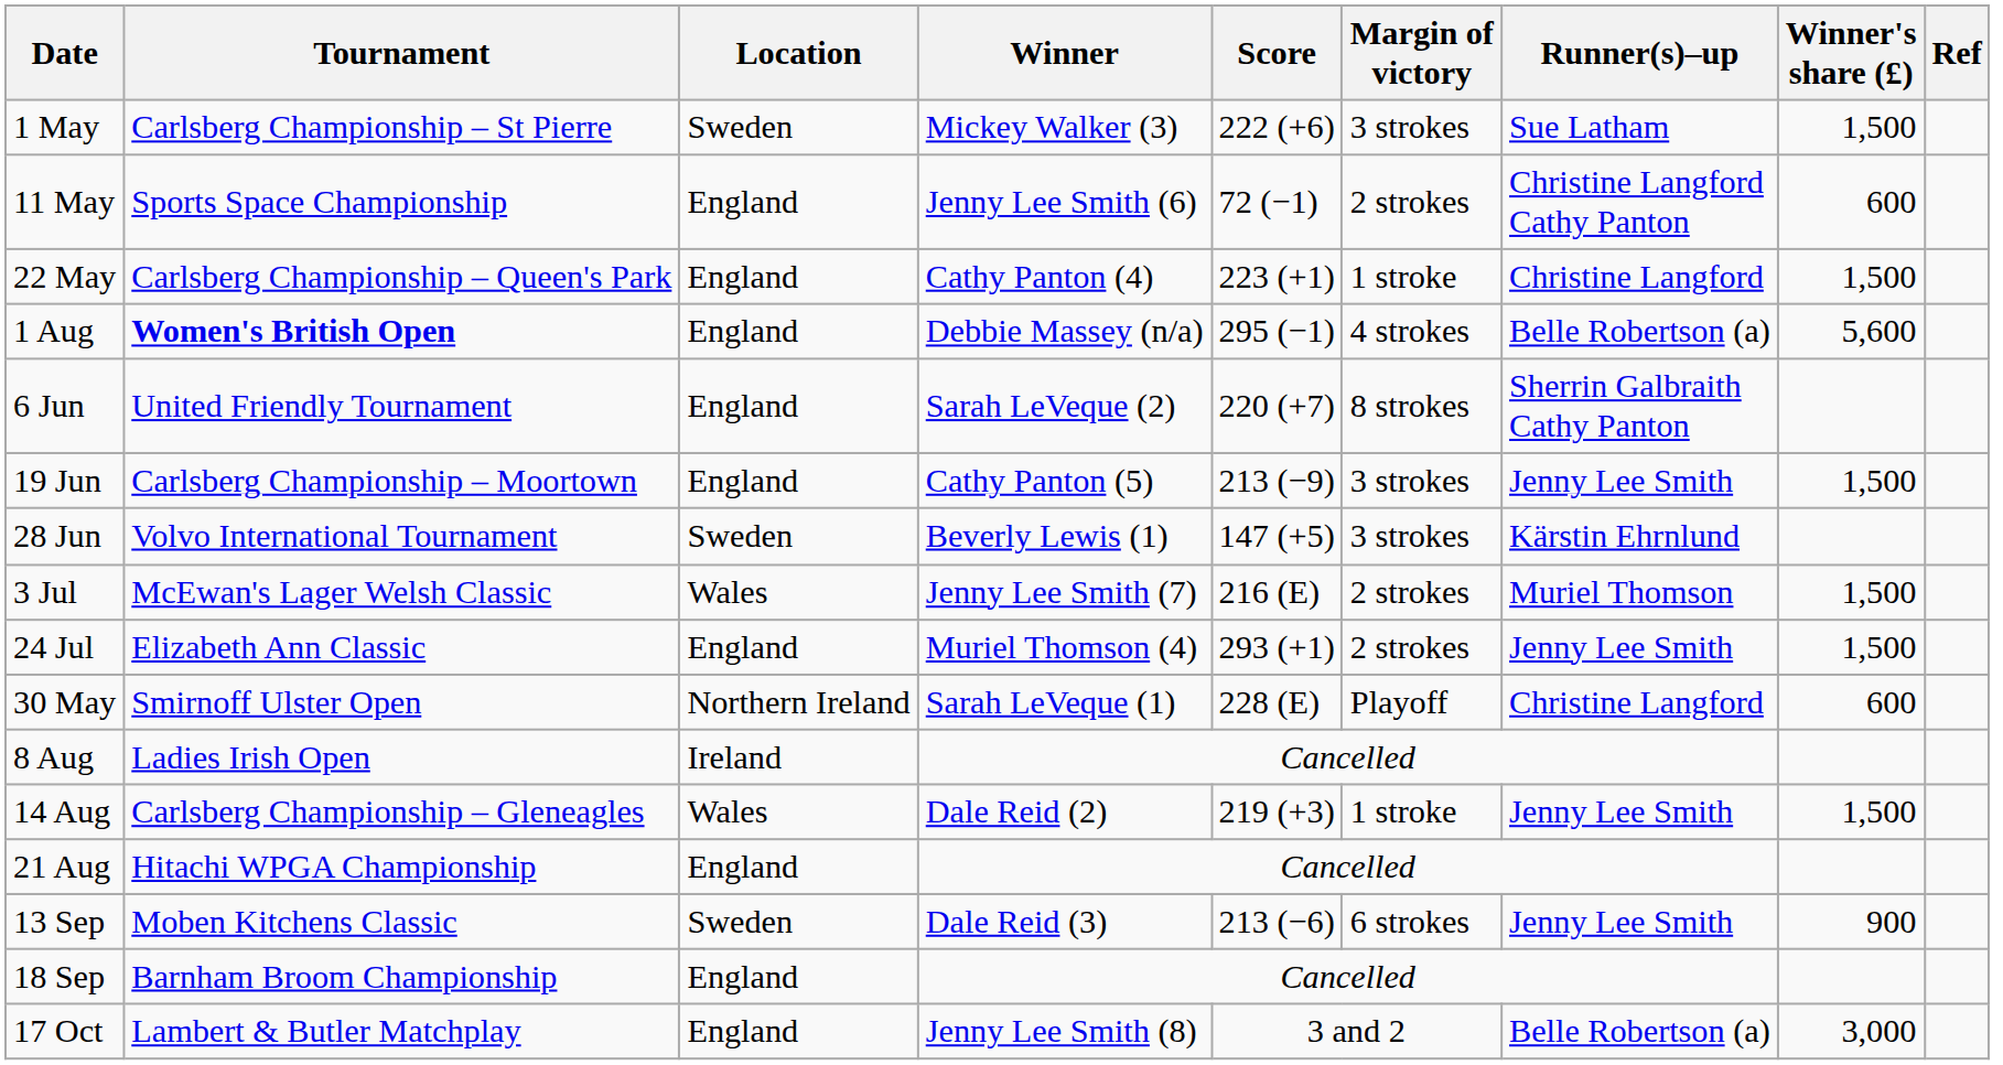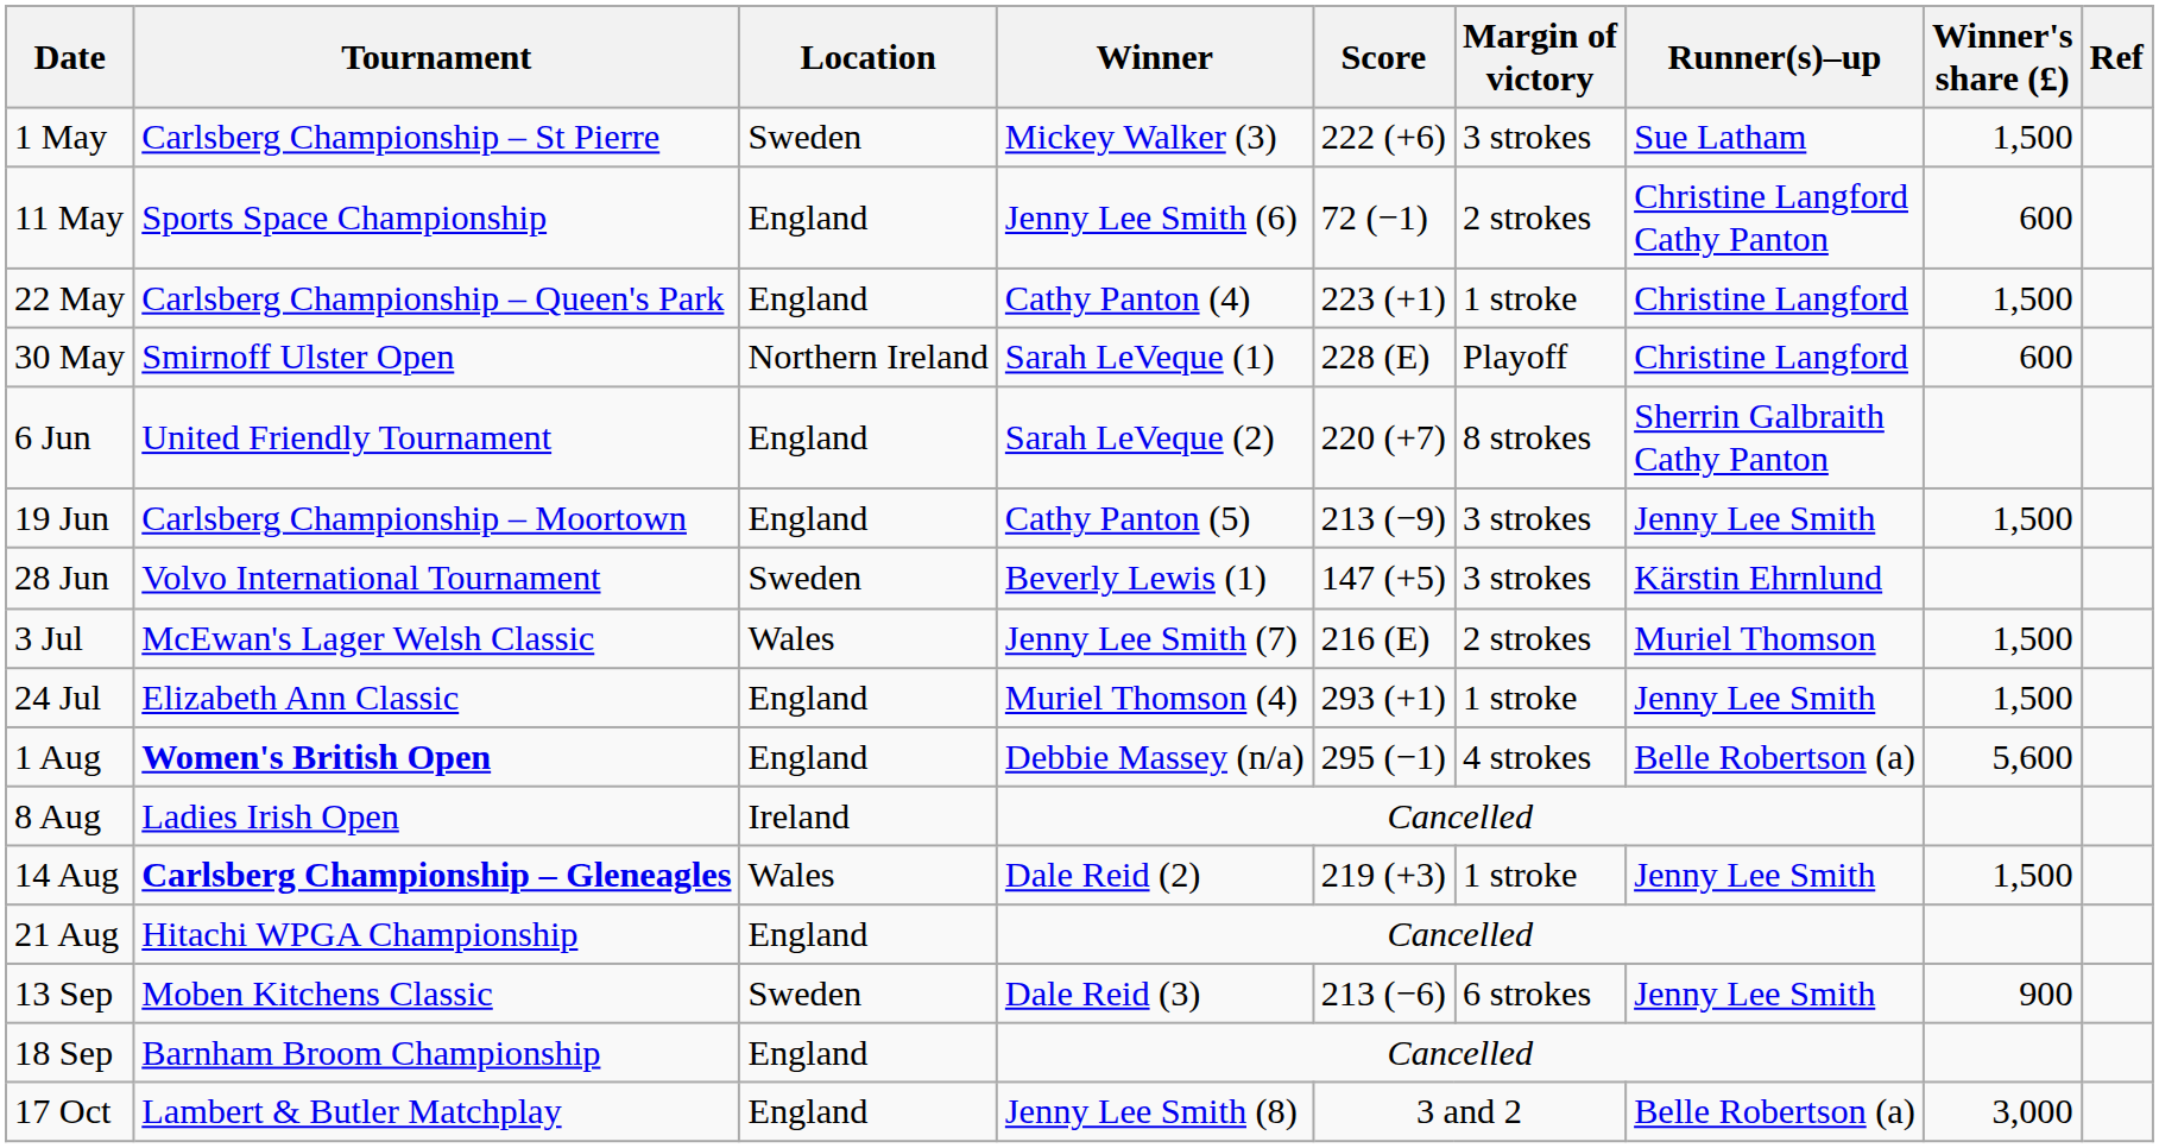rows swapped: 30 May <-> 1 Aug
24 Jul | Margin of victory: 2 strokes -> 1 stroke
14 Aug | Tournament: normal -> bold
